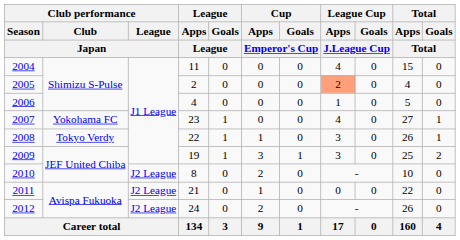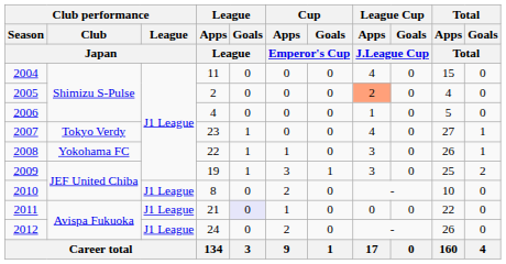2007 | Club performance / Club / Japan: Yokohama FC -> Tokyo Verdy
2008 | Club performance / Club / Japan: Tokyo Verdy -> Yokohama FC
2010 | Club performance / League / Japan: J2 League -> J1 League
2011 | Club performance / League / Japan: J2 League -> J1 League
2011 | League / Goals / League: no background -> lavender background
2012 | Club performance / League / Japan: J2 League -> J1 League
